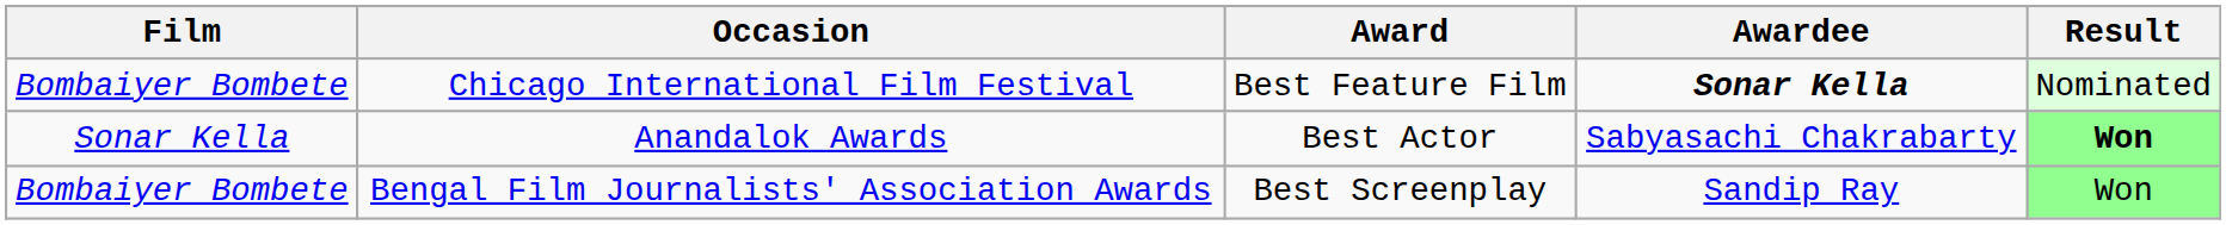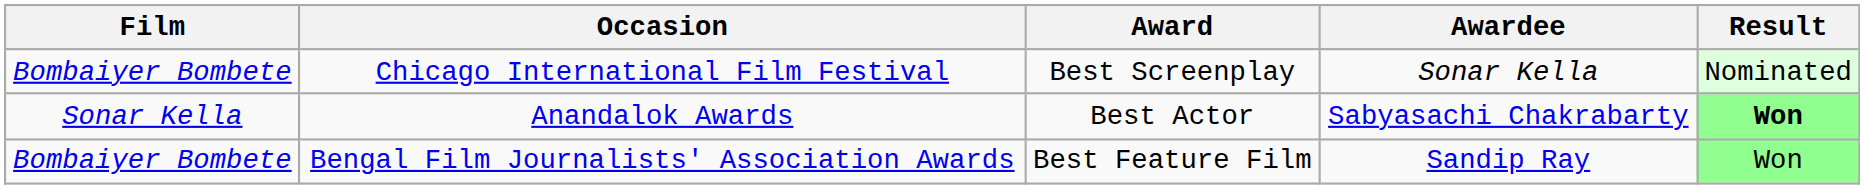Chicago International Film Festival | Award: Best Feature Film -> Best Screenplay
Chicago International Film Festival | Awardee: bold -> normal
Bengal Film Journalists' Association Awards | Award: Best Screenplay -> Best Feature Film
